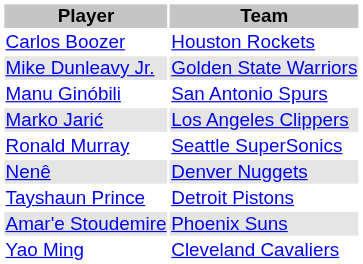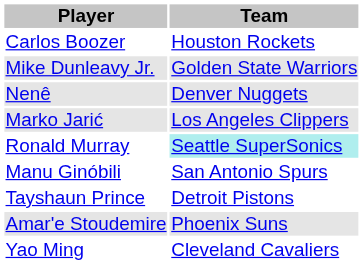rows swapped: Manu Ginóbili <-> Nenê
Ronald Murray | Team: no background -> paleturquoise background
